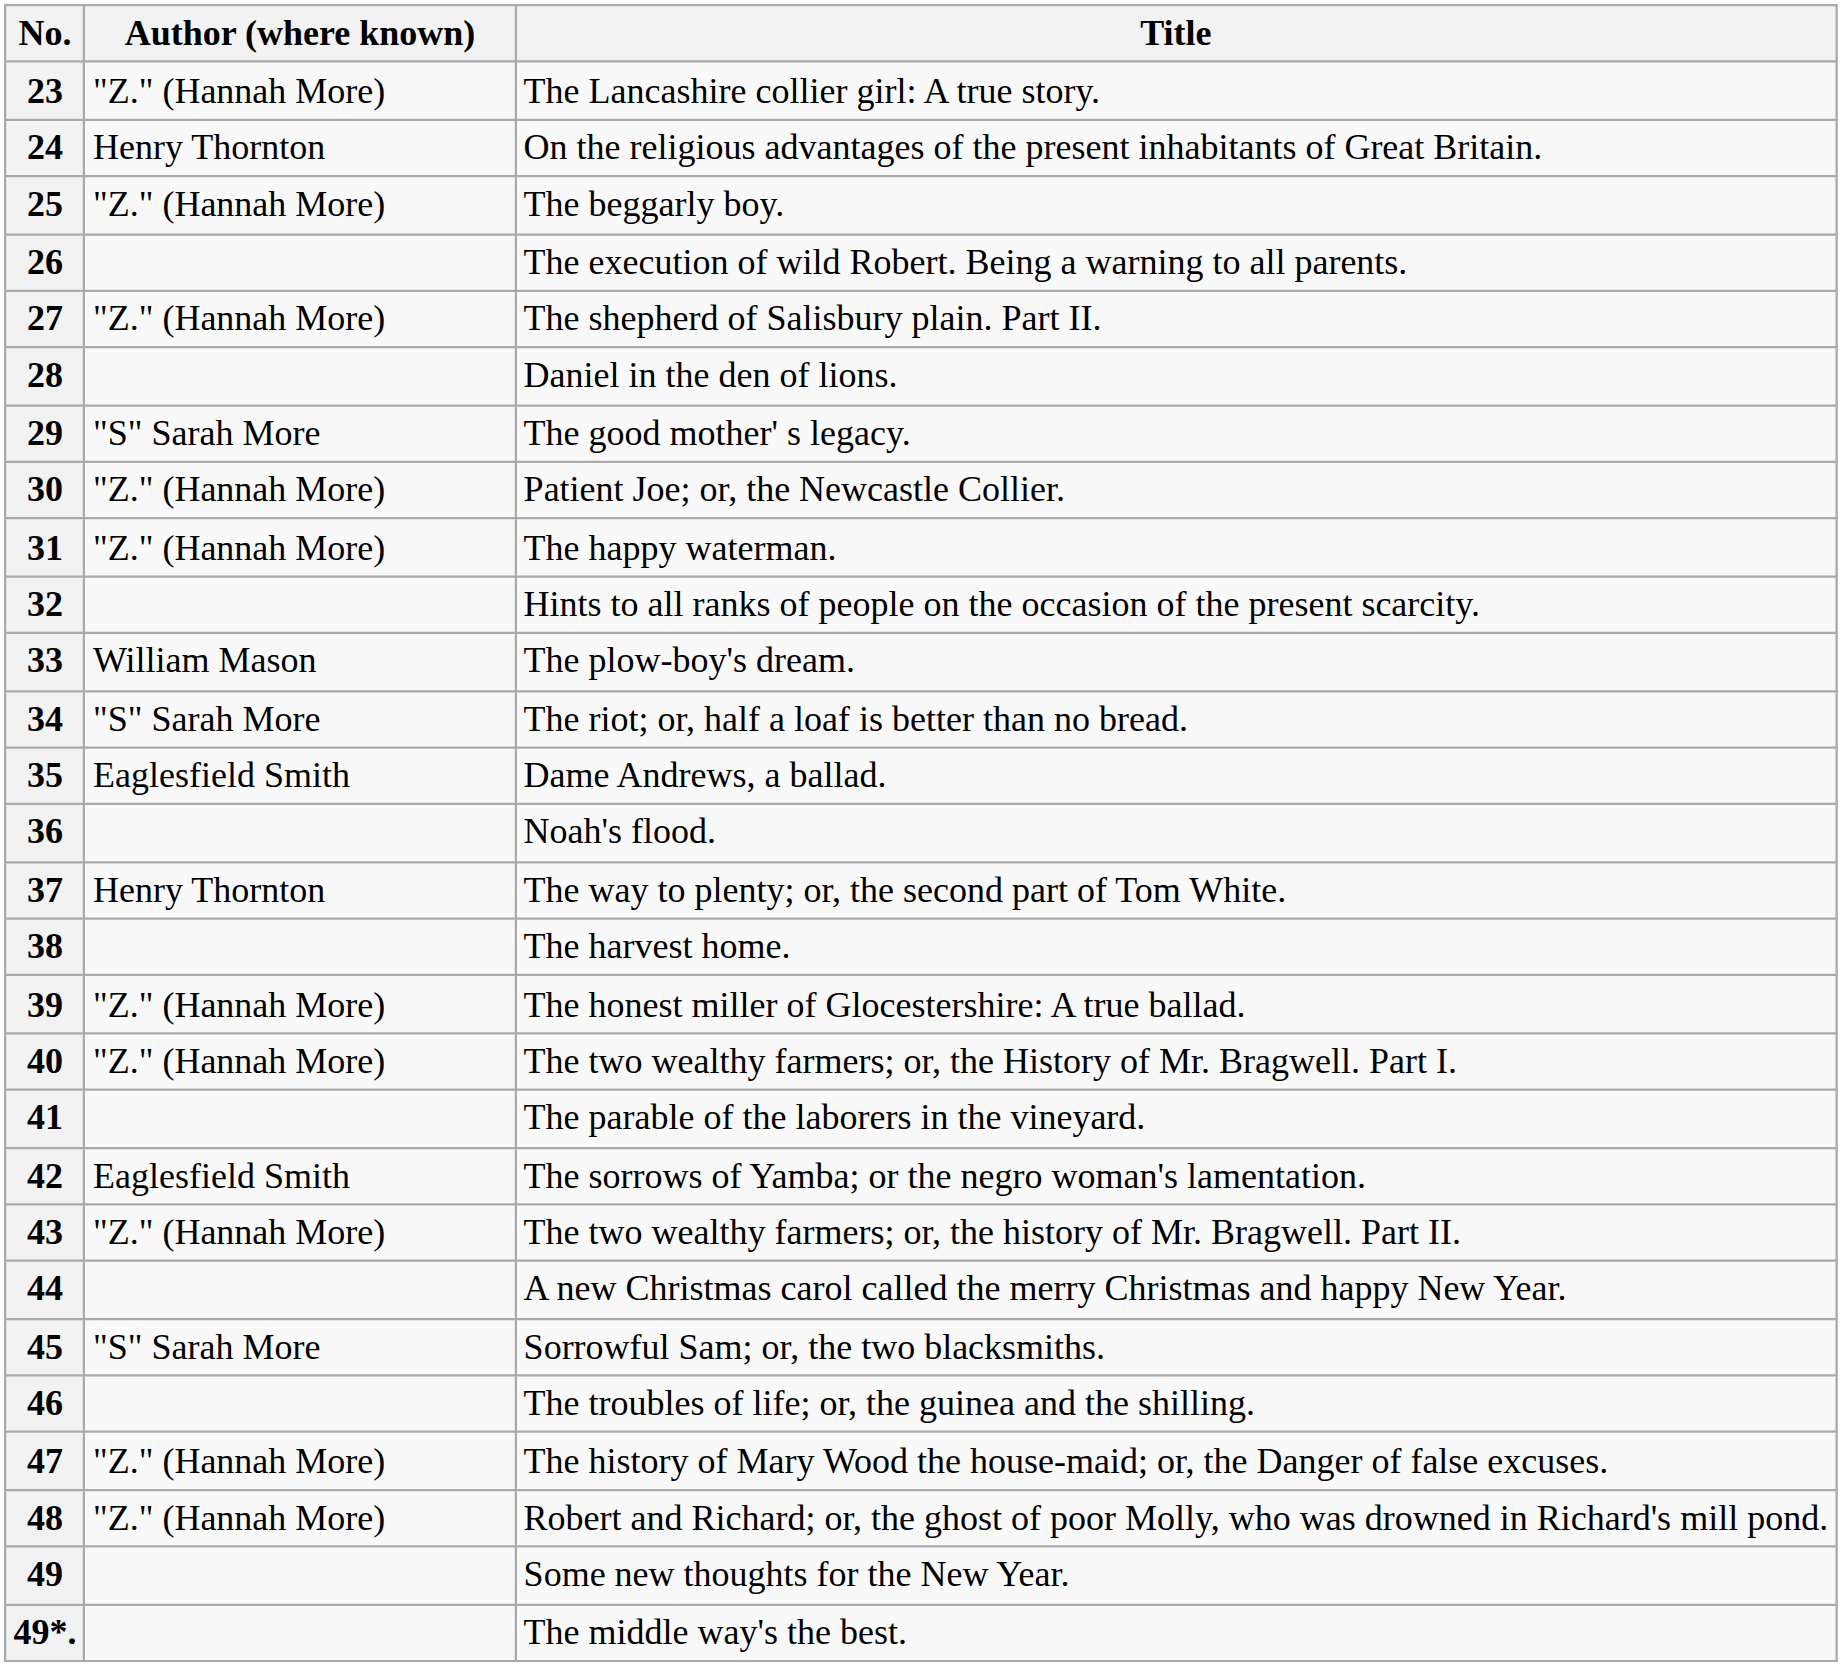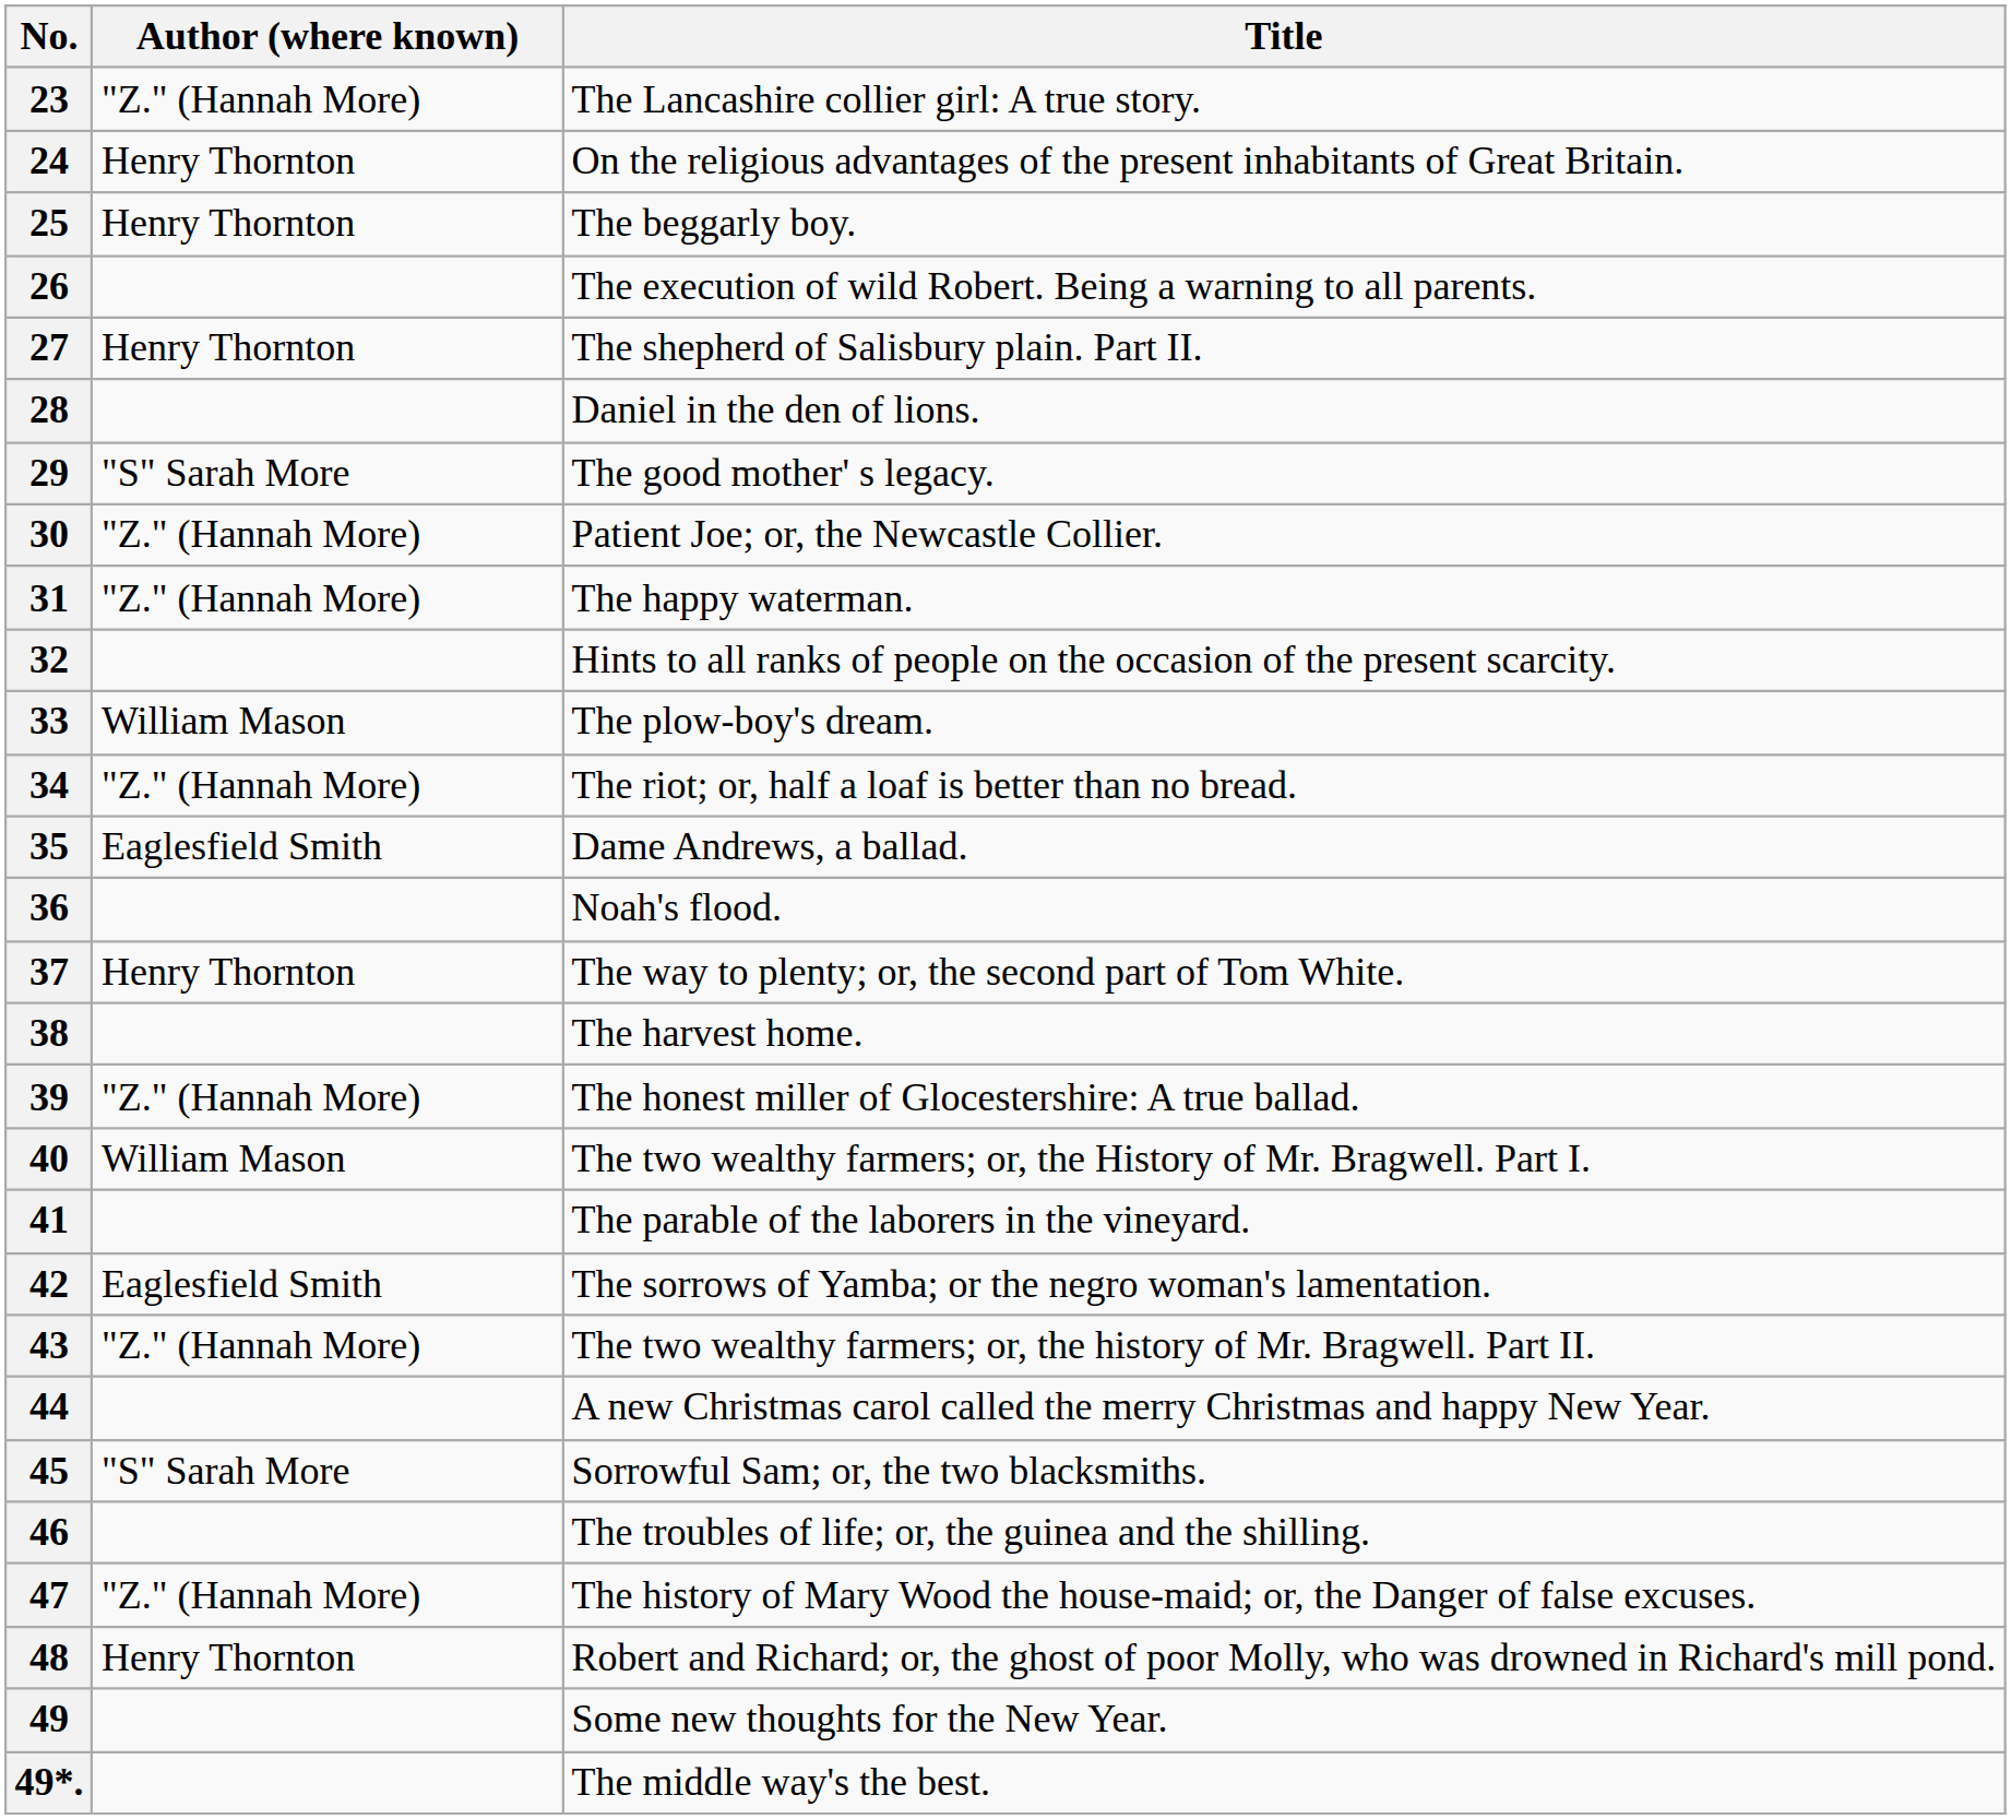25 | Author (where known): "Z." (Hannah More) -> Henry Thornton
27 | Author (where known): "Z." (Hannah More) -> Henry Thornton
34 | Author (where known): "S" Sarah More -> "Z." (Hannah More)
40 | Author (where known): "Z." (Hannah More) -> William Mason
48 | Author (where known): "Z." (Hannah More) -> Henry Thornton
